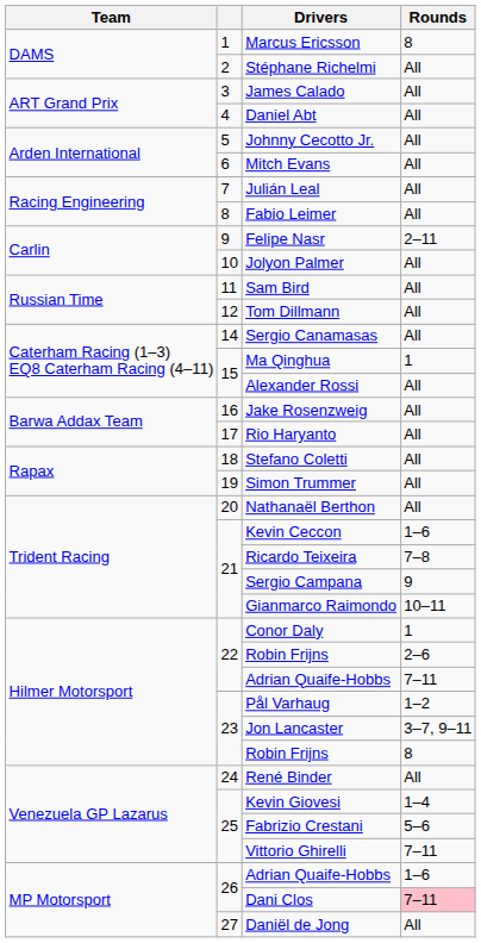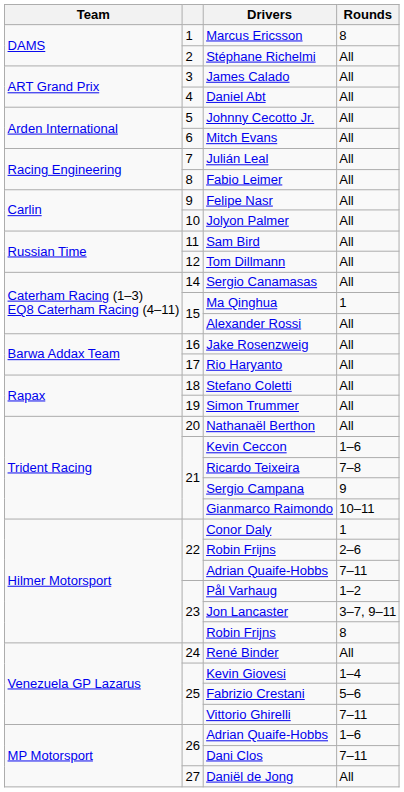Felipe Nasr | Rounds: 2–11 -> All
Dani Clos | Rounds: pink background -> no background
